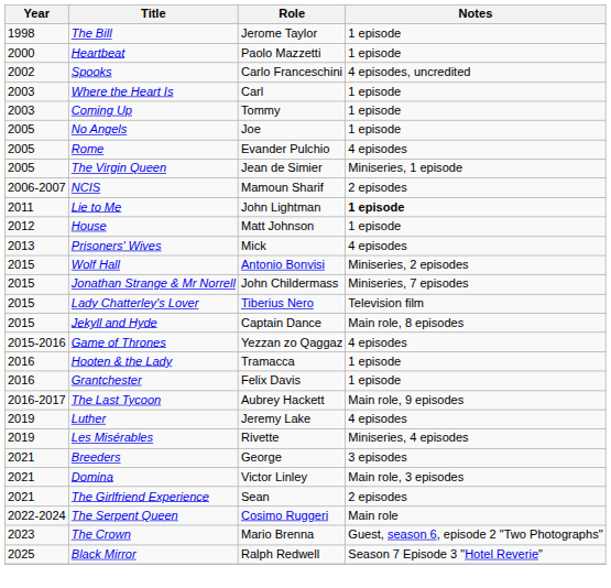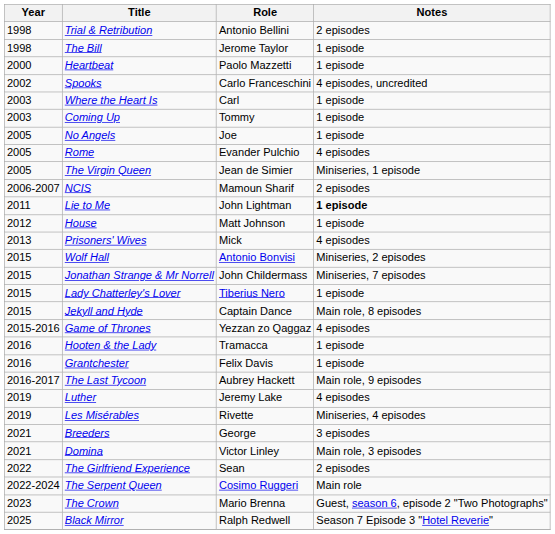+ row: 1998 | Trial & Retribution | Antonio Bellini | 2 episodes
Lady Chatterley's Lover | Notes: Television film -> 1 episode
The Girlfriend Experience | Year: 2021 -> 2022
